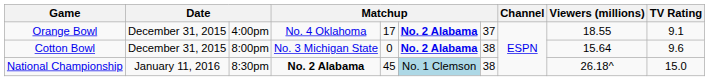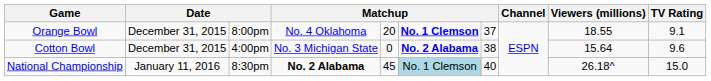Orange Bowl | column 3: 4:00pm -> 8:00pm
Orange Bowl | column 5: 17 -> 20
Orange Bowl | column 6: No. 2 Alabama -> No. 1 Clemson
Cotton Bowl | column 3: 8:00pm -> 4:00pm
National Championship | column 7: 38 -> 40
